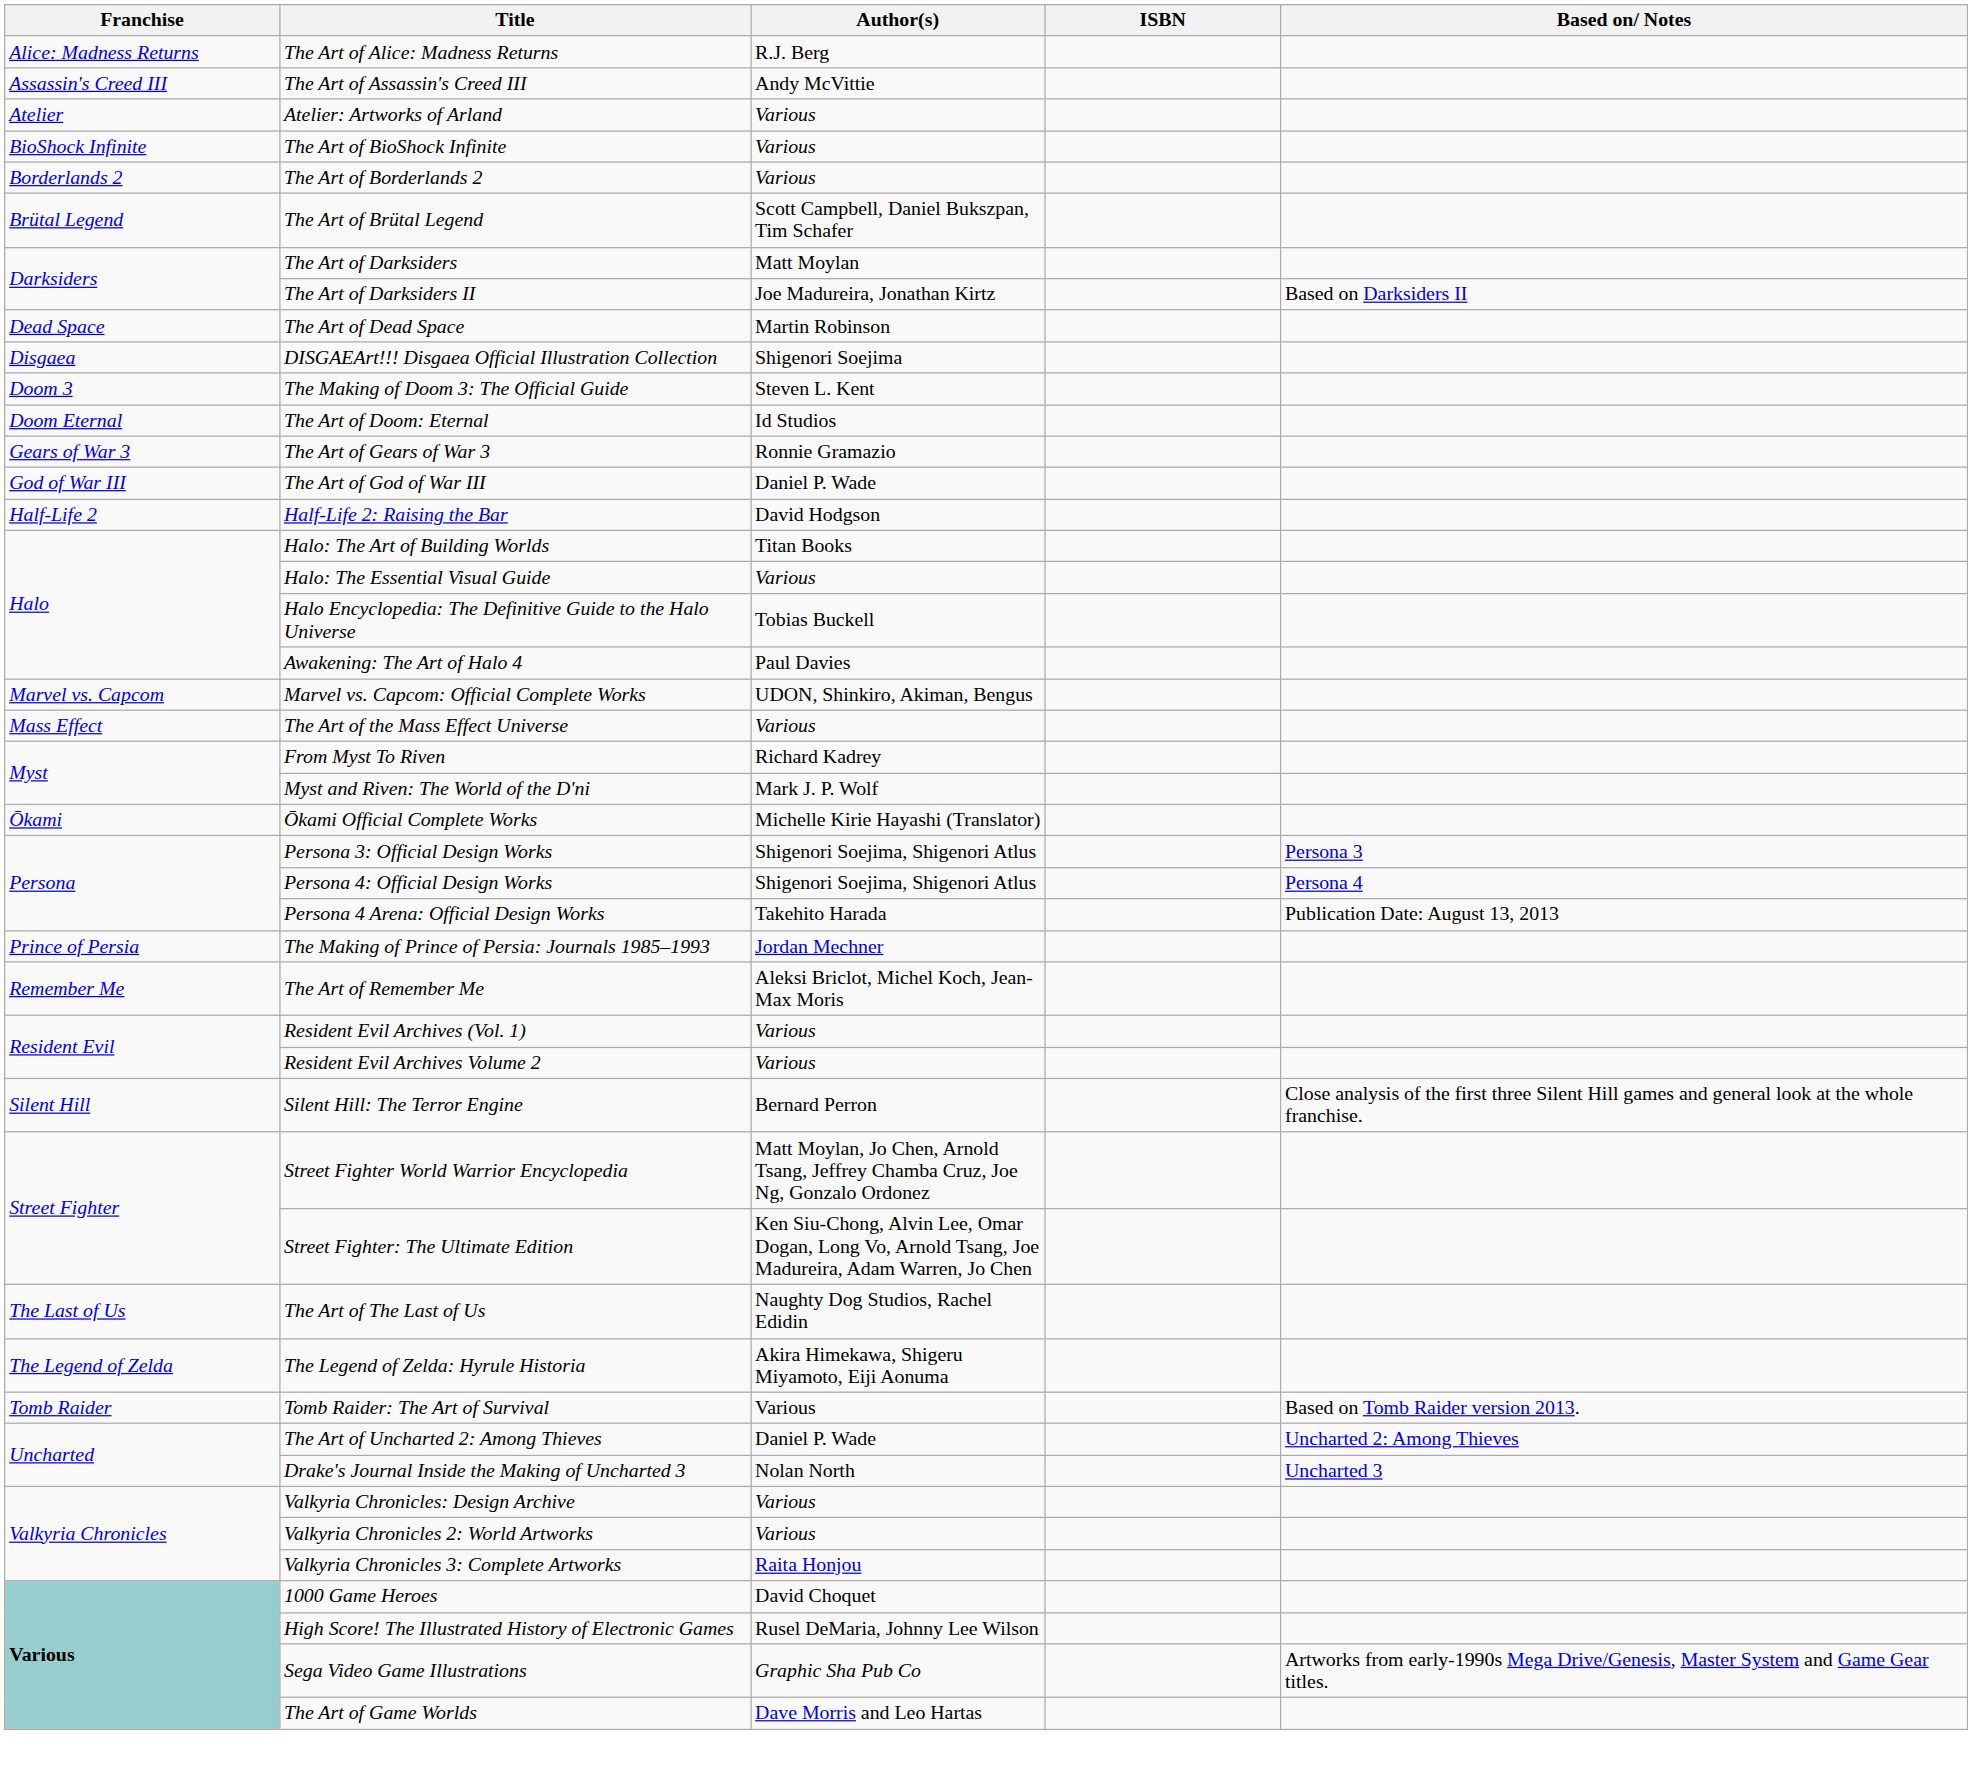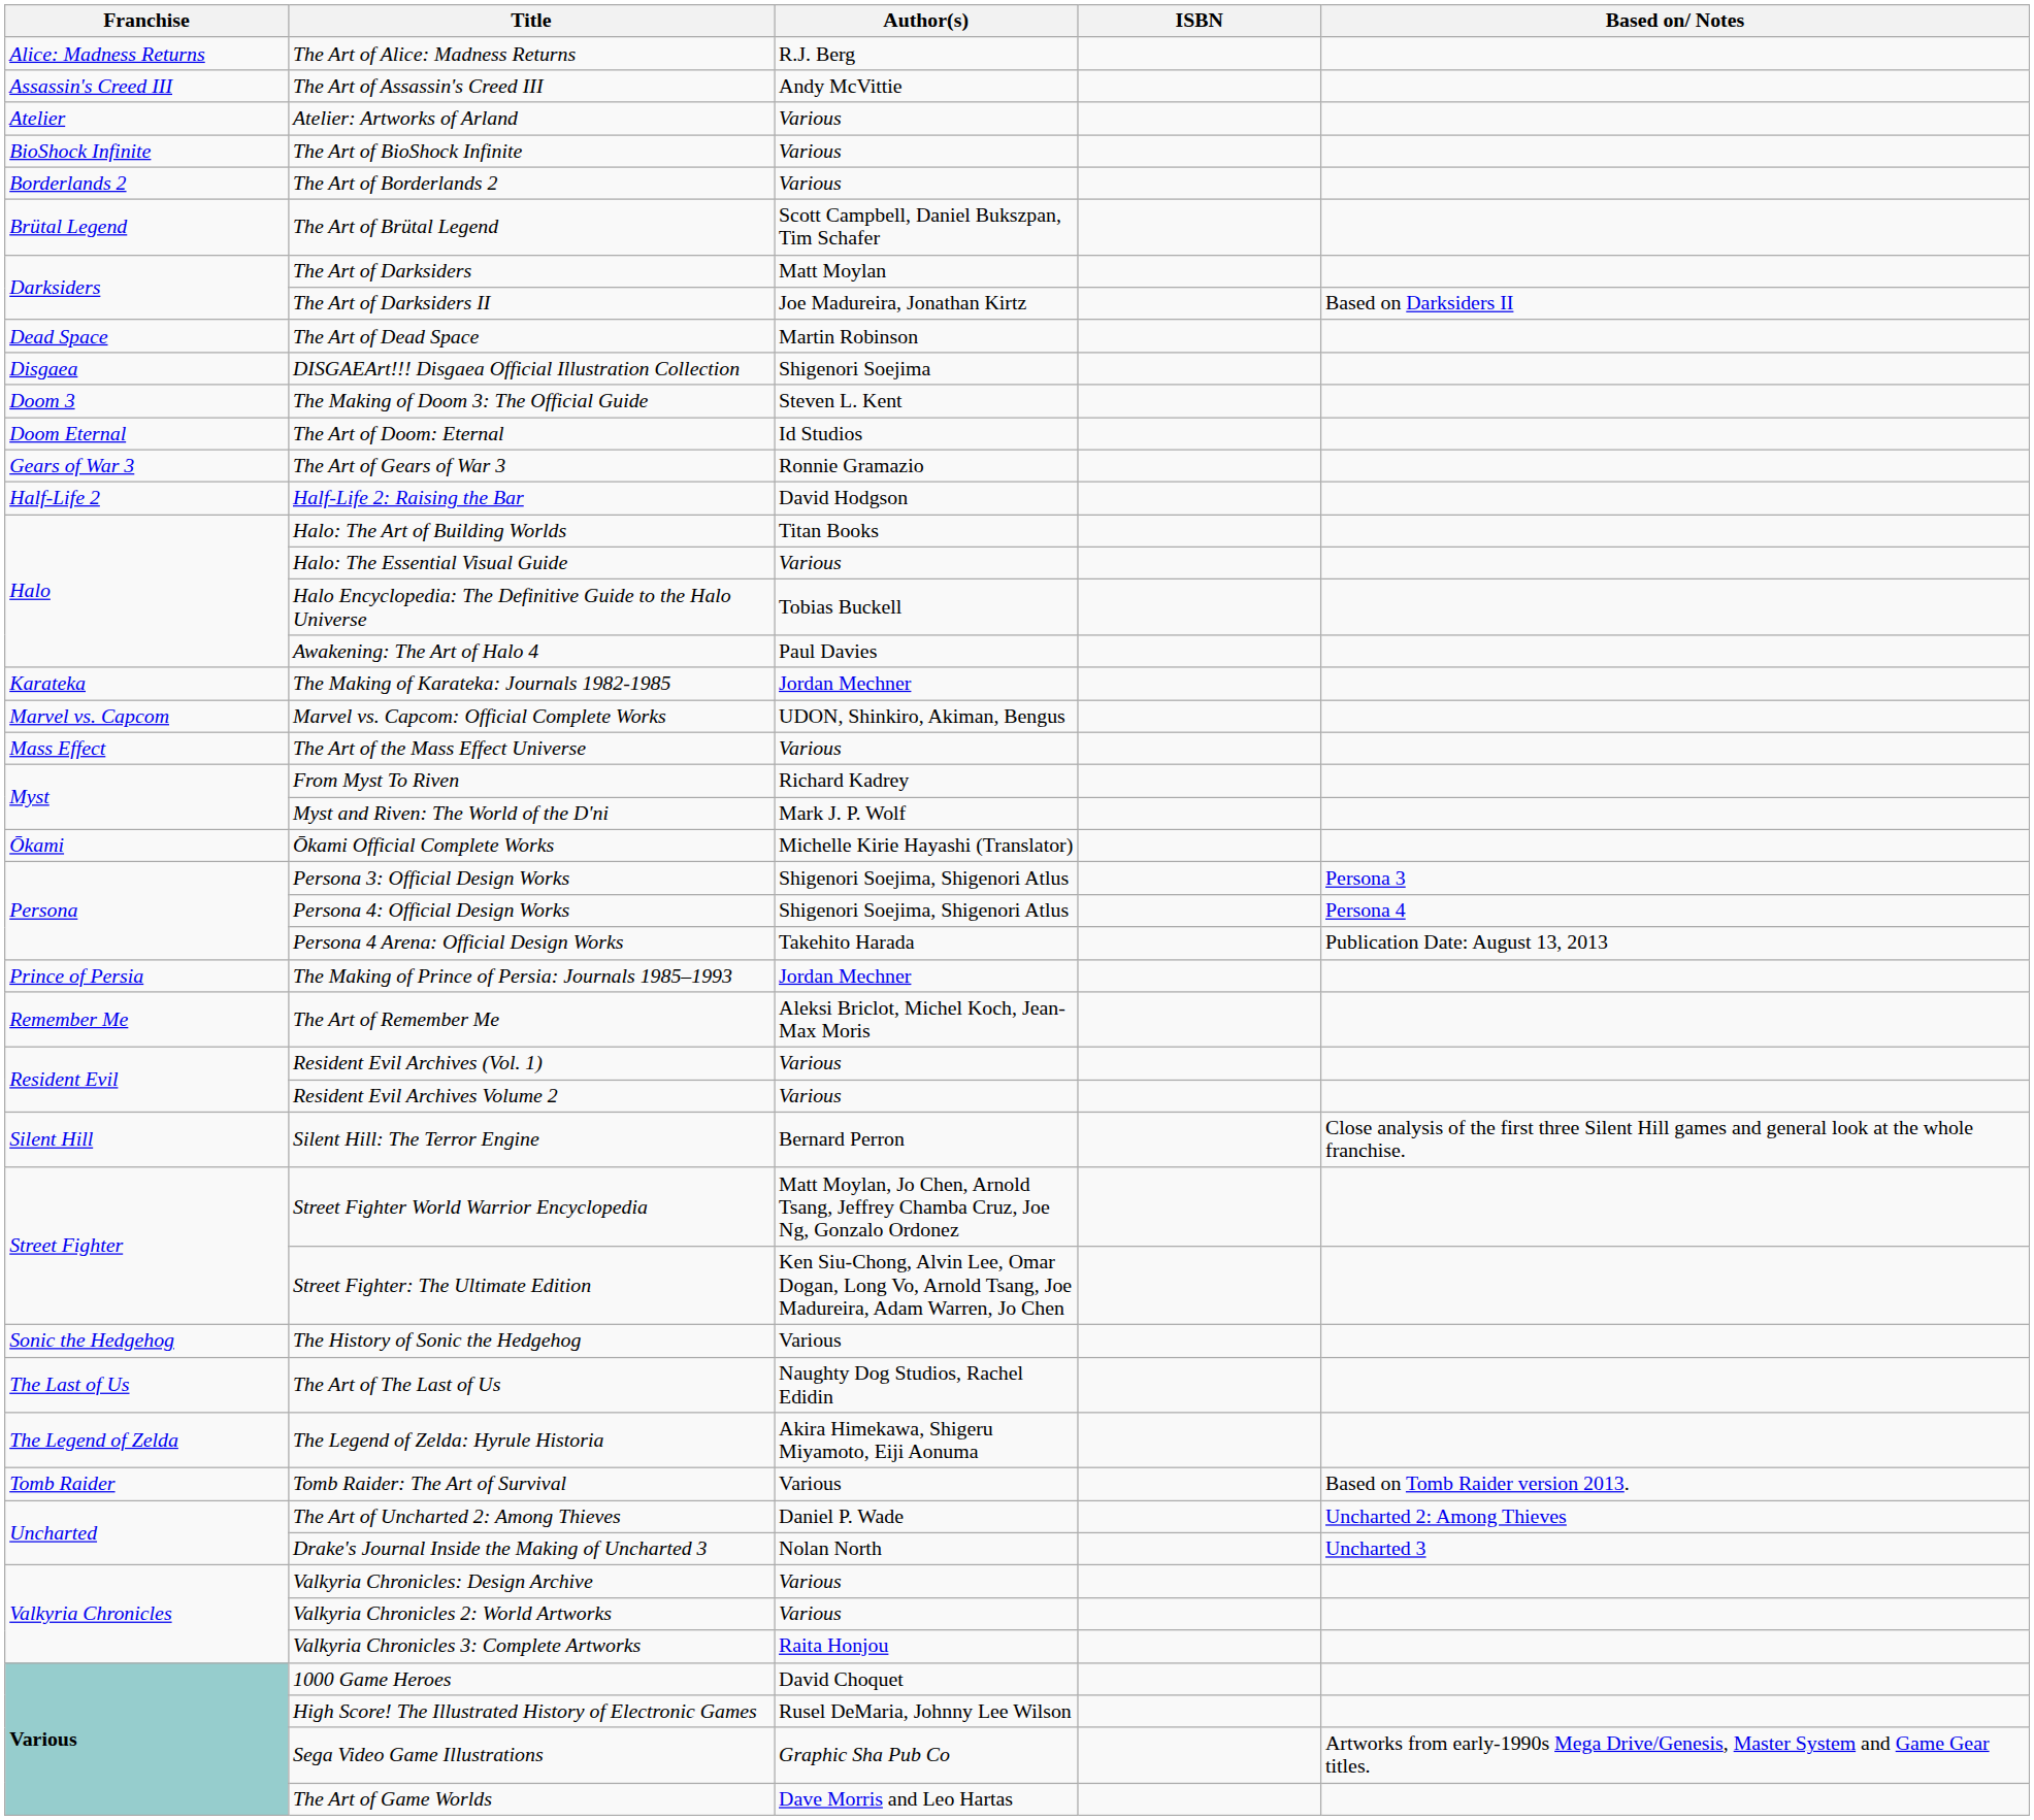- row: God of War III | The Art of God of War III | Daniel P. Wade
+ row: Karateka | The Making of Karateka: Journals 1982-1985 | Jordan Mechner
+ row: Sonic the Hedgehog | The History of Sonic the Hedgehog | Various
